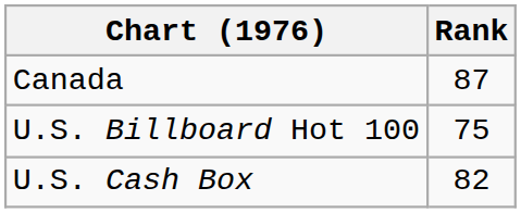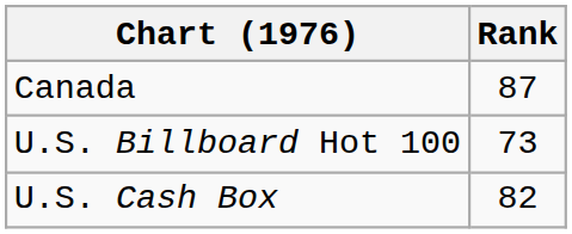U.S. Billboard Hot 100 | Rank: 75 -> 73
